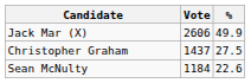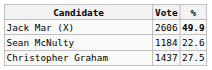Jack Mar (X) | %: normal -> bold
rows swapped: Christopher Graham <-> Sean McNulty
